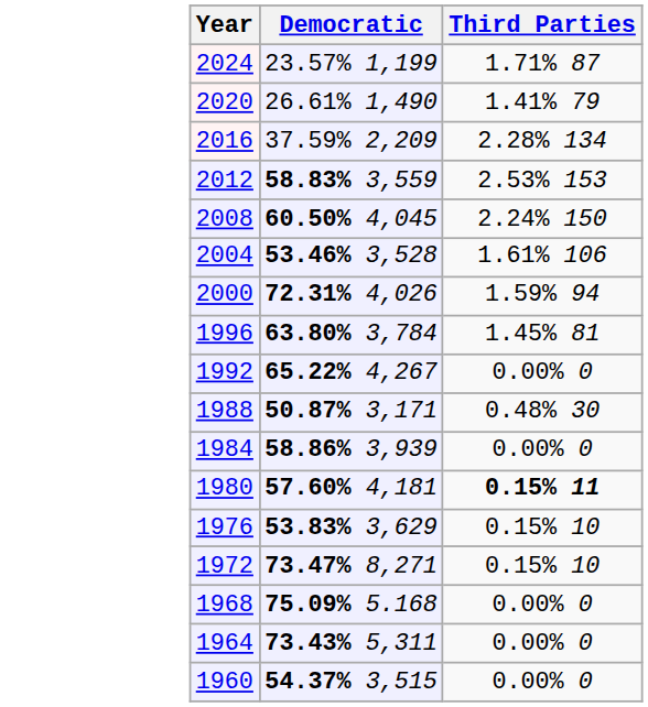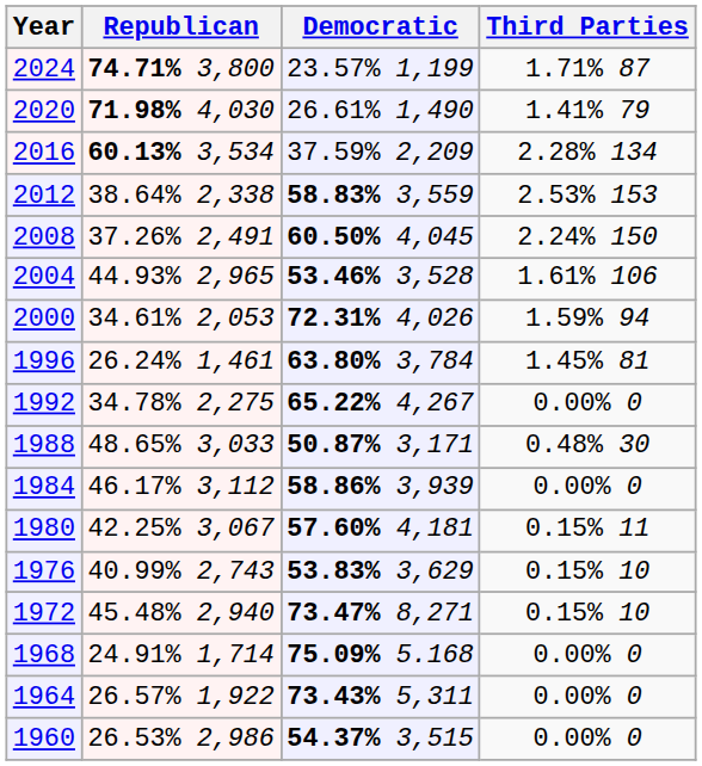+ column: Republican | 74.71% 3,800 | 71.98% 4,030 | 60.13% 3,534 | 38.64% 2,338 | 37.26% 2,491 | 44.93% 2,965 | 34.61% 2,053 | 26.24% 1,461 | 34.78% 2,275 | 48.65% 3,033 | 46.17% 3,112 | 42.25% 3,067 | 40.99% 2,743 | 45.48% 2,940 | 24.91% 1,714 | 26.57% 1,922 | 26.53% 2,986
1980 | Third Parties: bold -> normal
